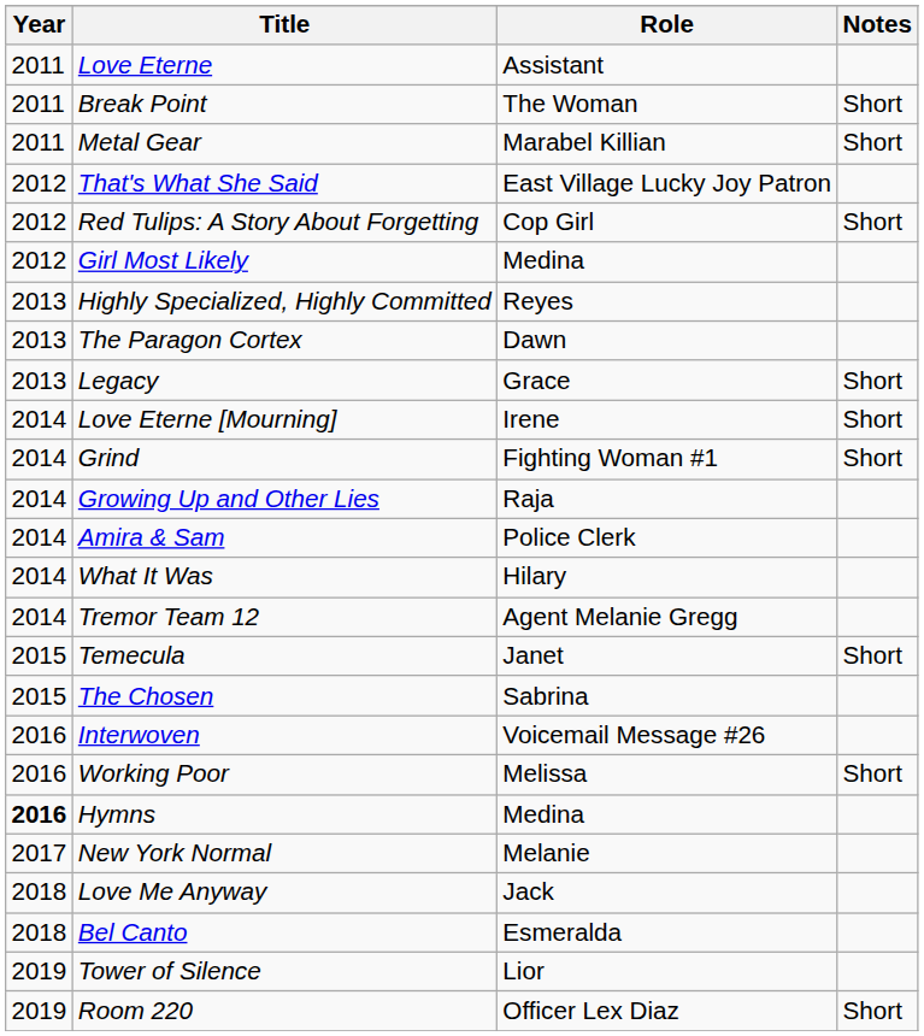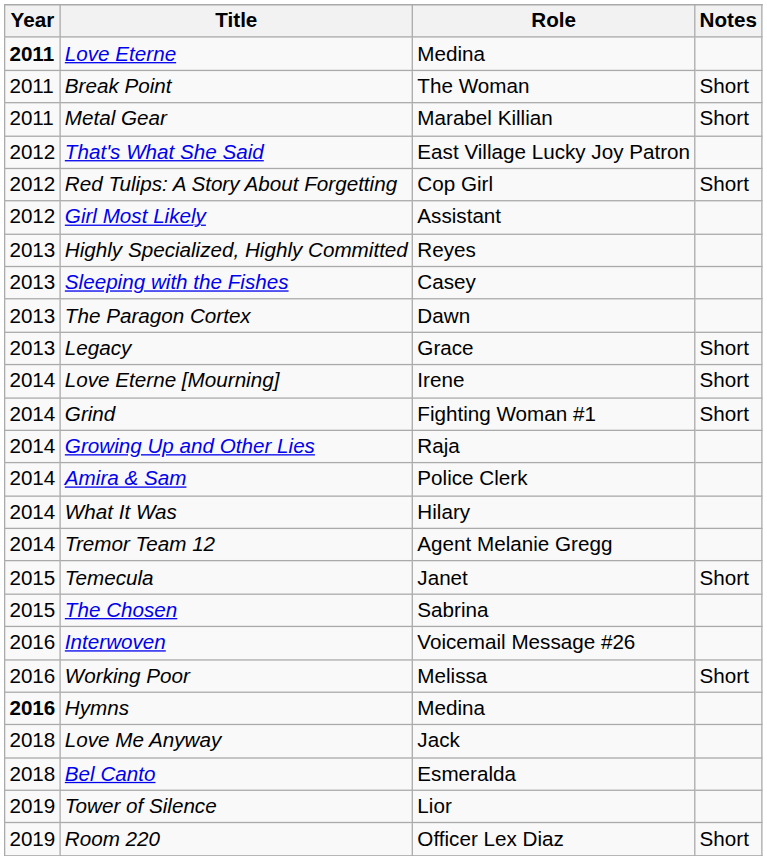Love Eterne | Year: normal -> bold
Love Eterne | Role: Assistant -> Medina
Girl Most Likely | Role: Medina -> Assistant
+ row: 2013 | Sleeping with the Fishes | Casey
- row: 2017 | New York Normal | Melanie
